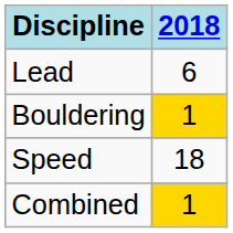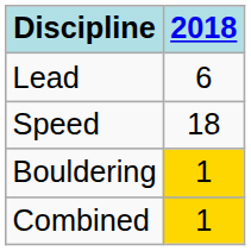rows swapped: Bouldering <-> Speed
